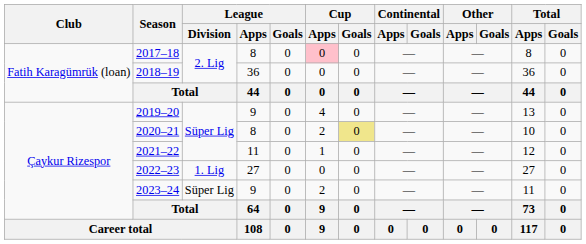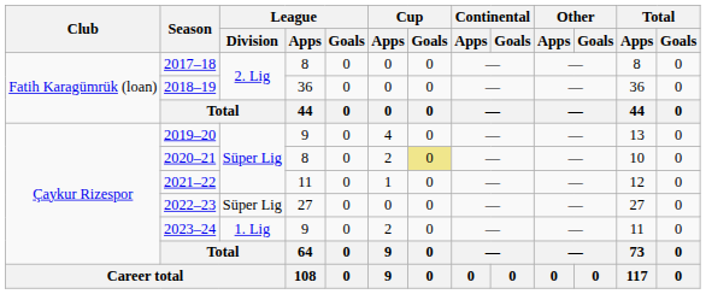2017–18 | Cup / Apps: pink background -> no background
2022–23 | League / Division: 1. Lig -> Süper Lig
2023–24 | League / Division: Süper Lig -> 1. Lig
